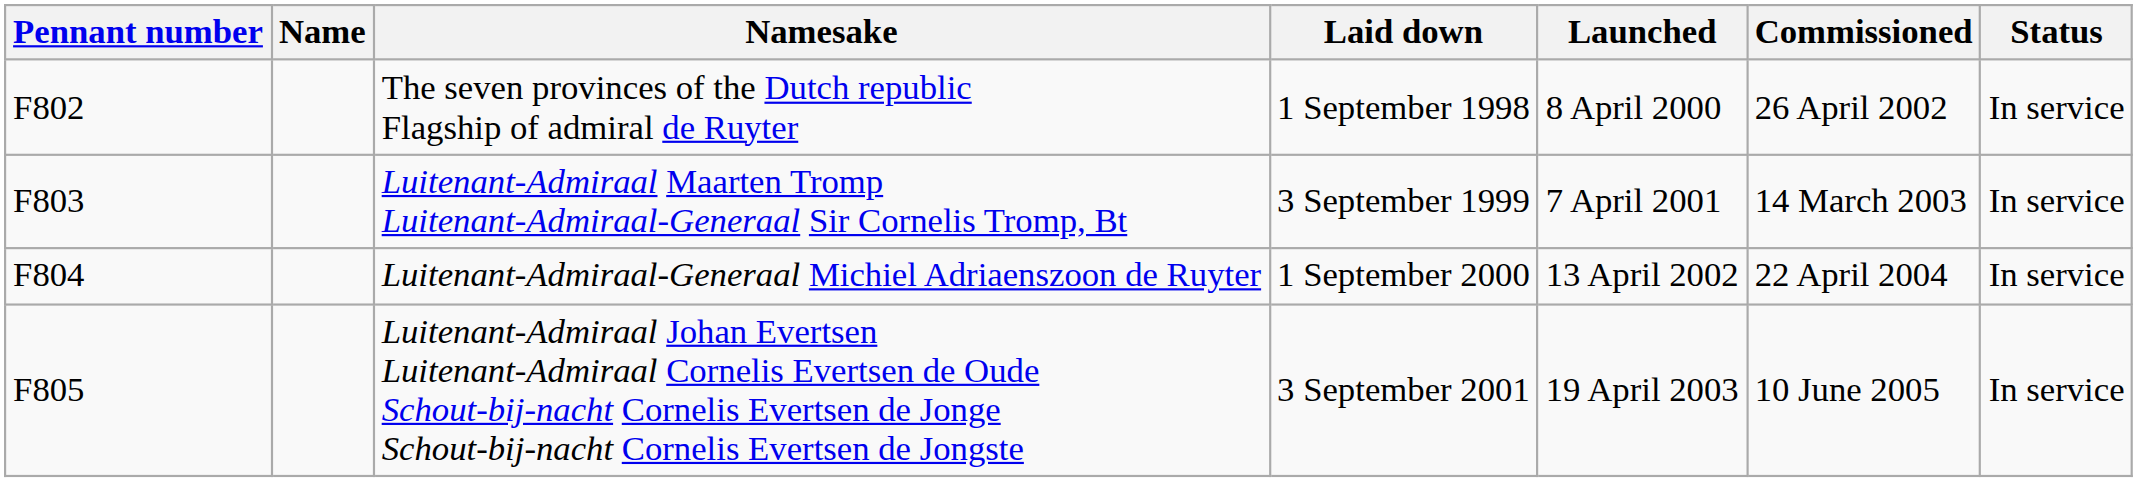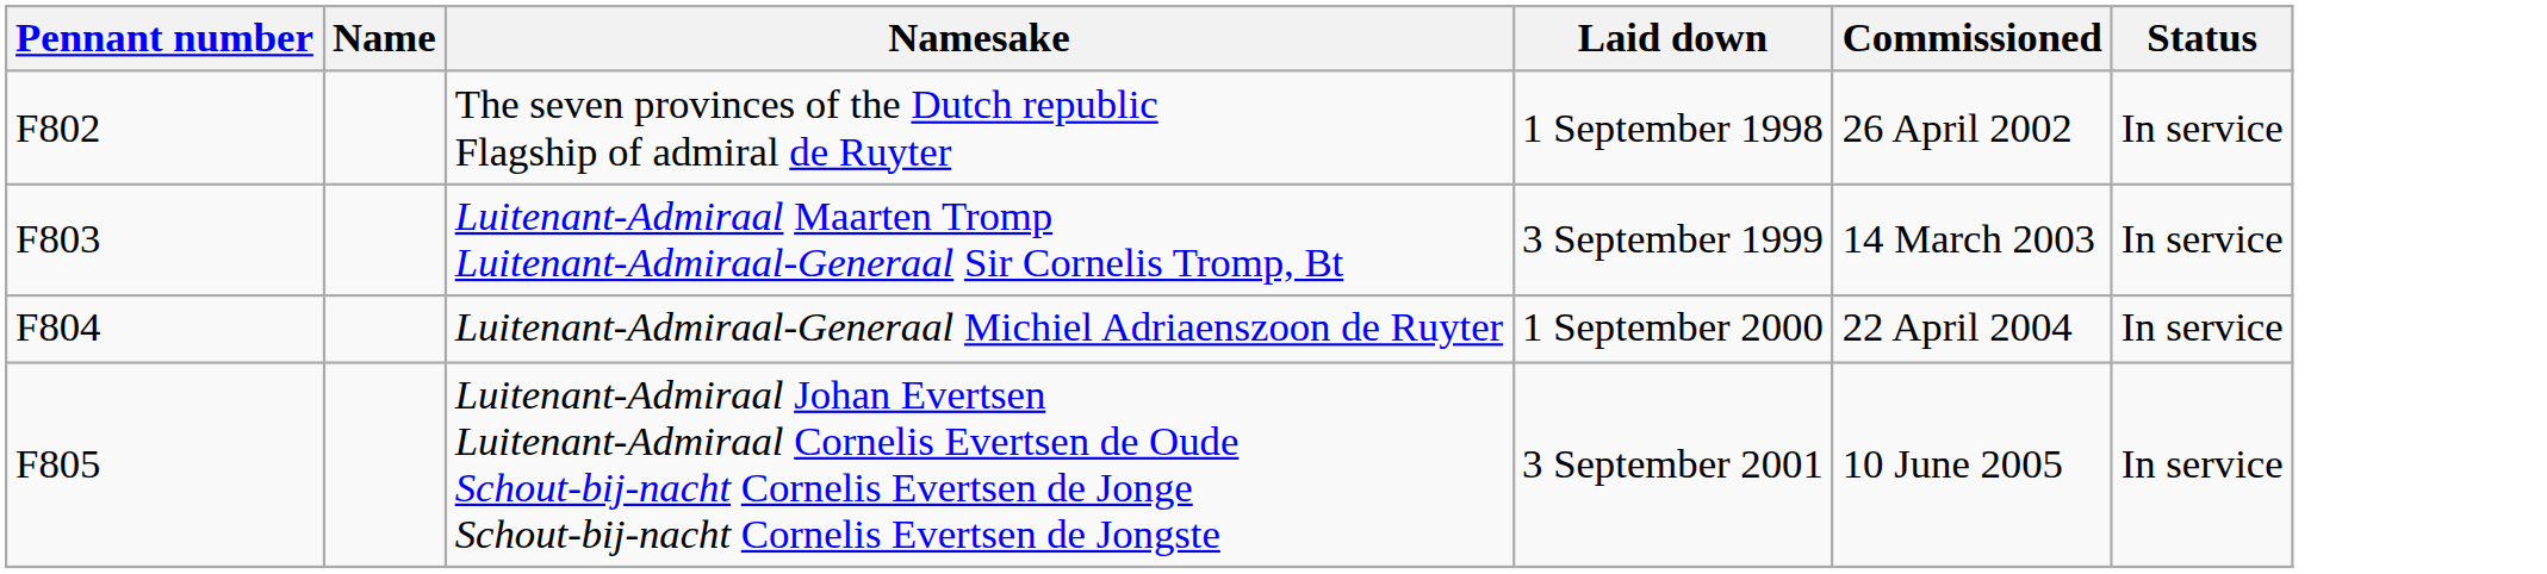- column: Launched | 8 April 2000 | 7 April 2001 | 13 April 2002 | 19 April 2003
